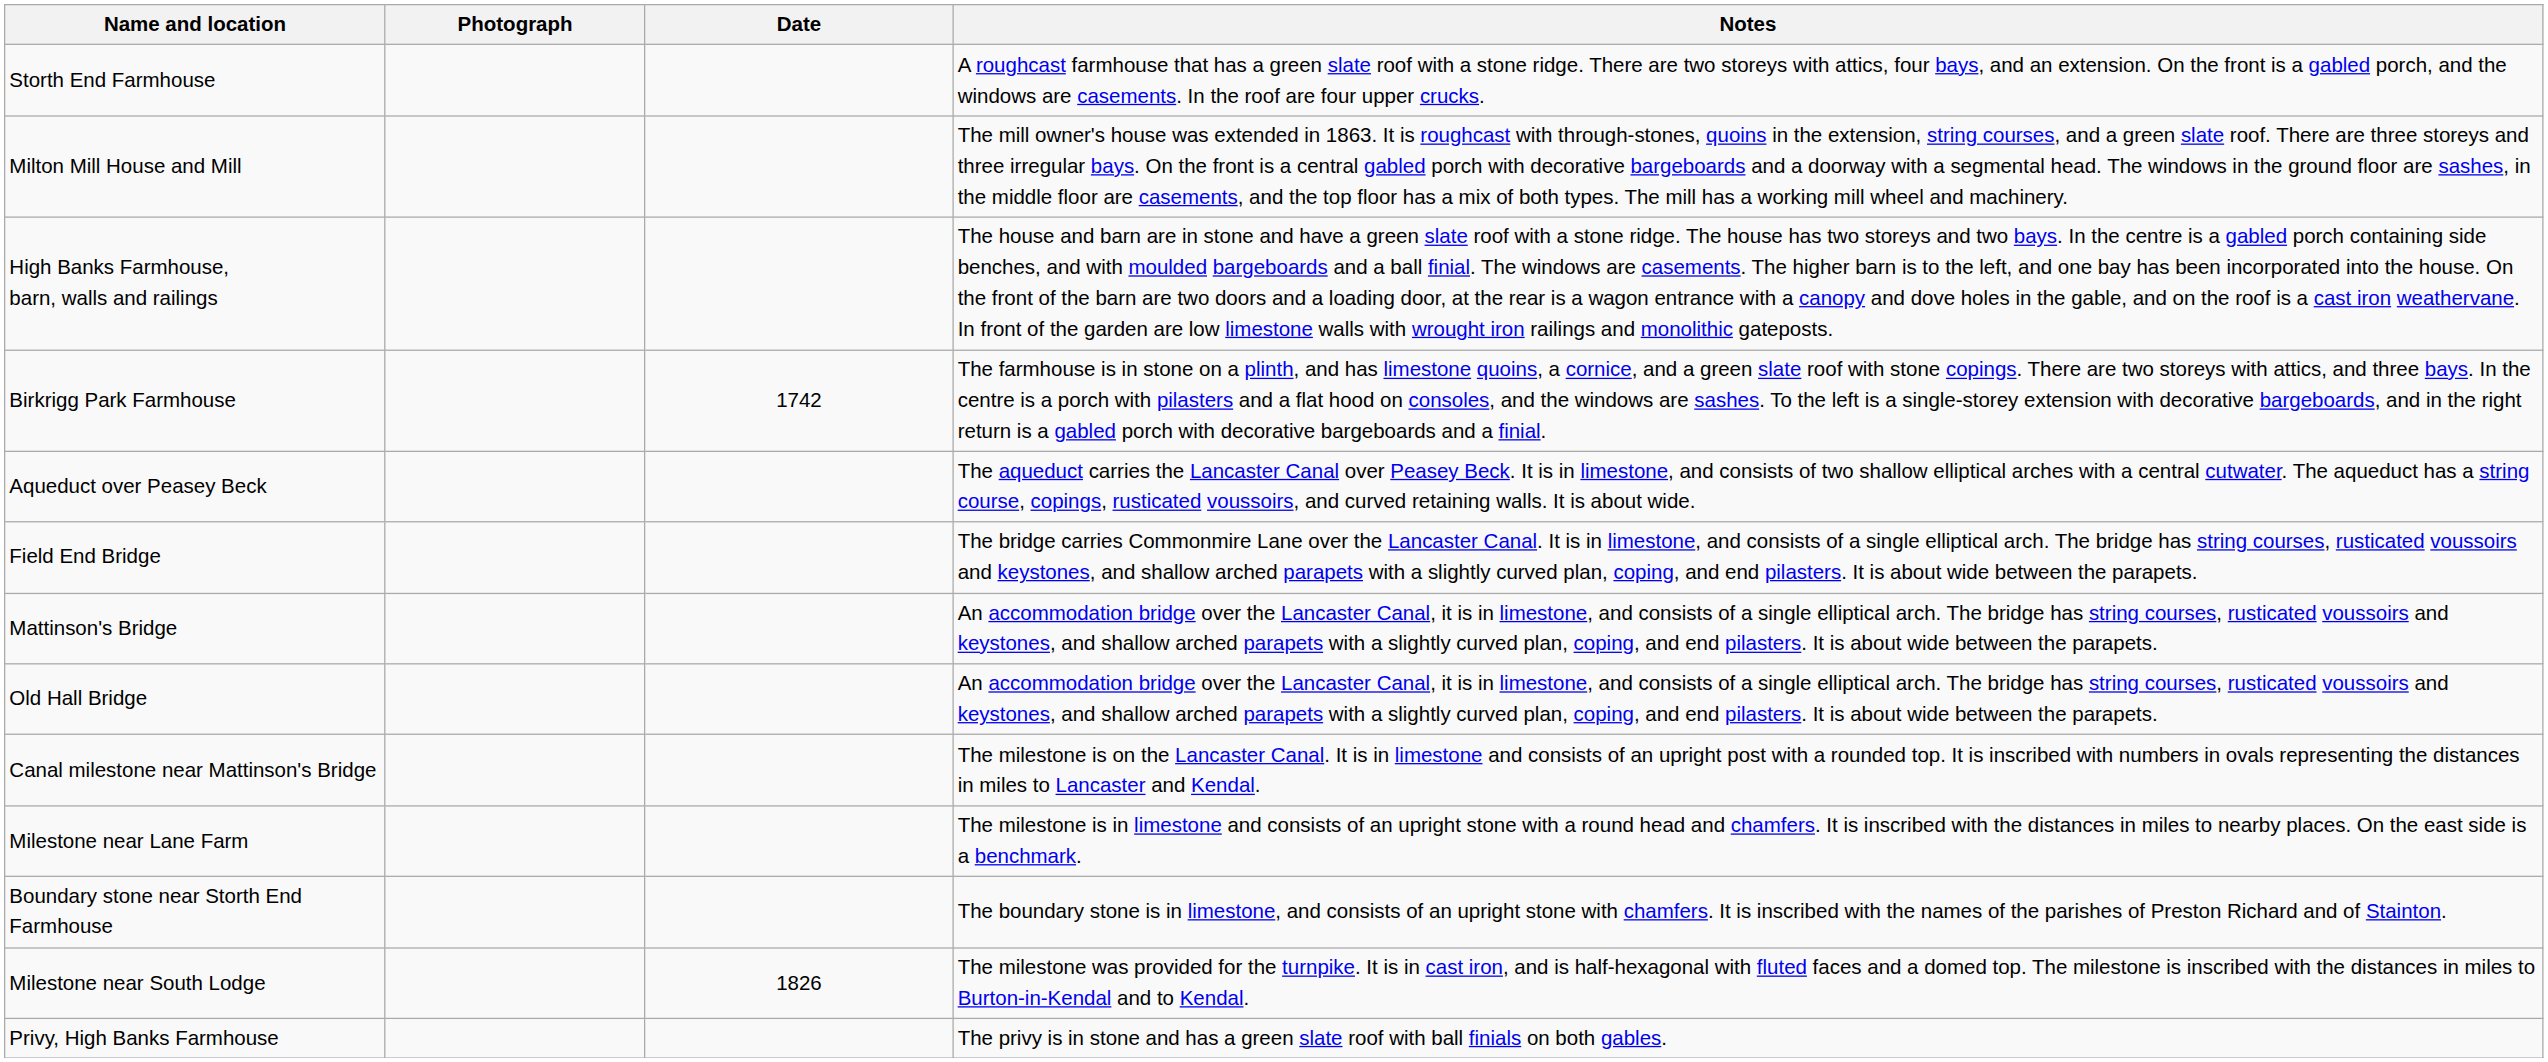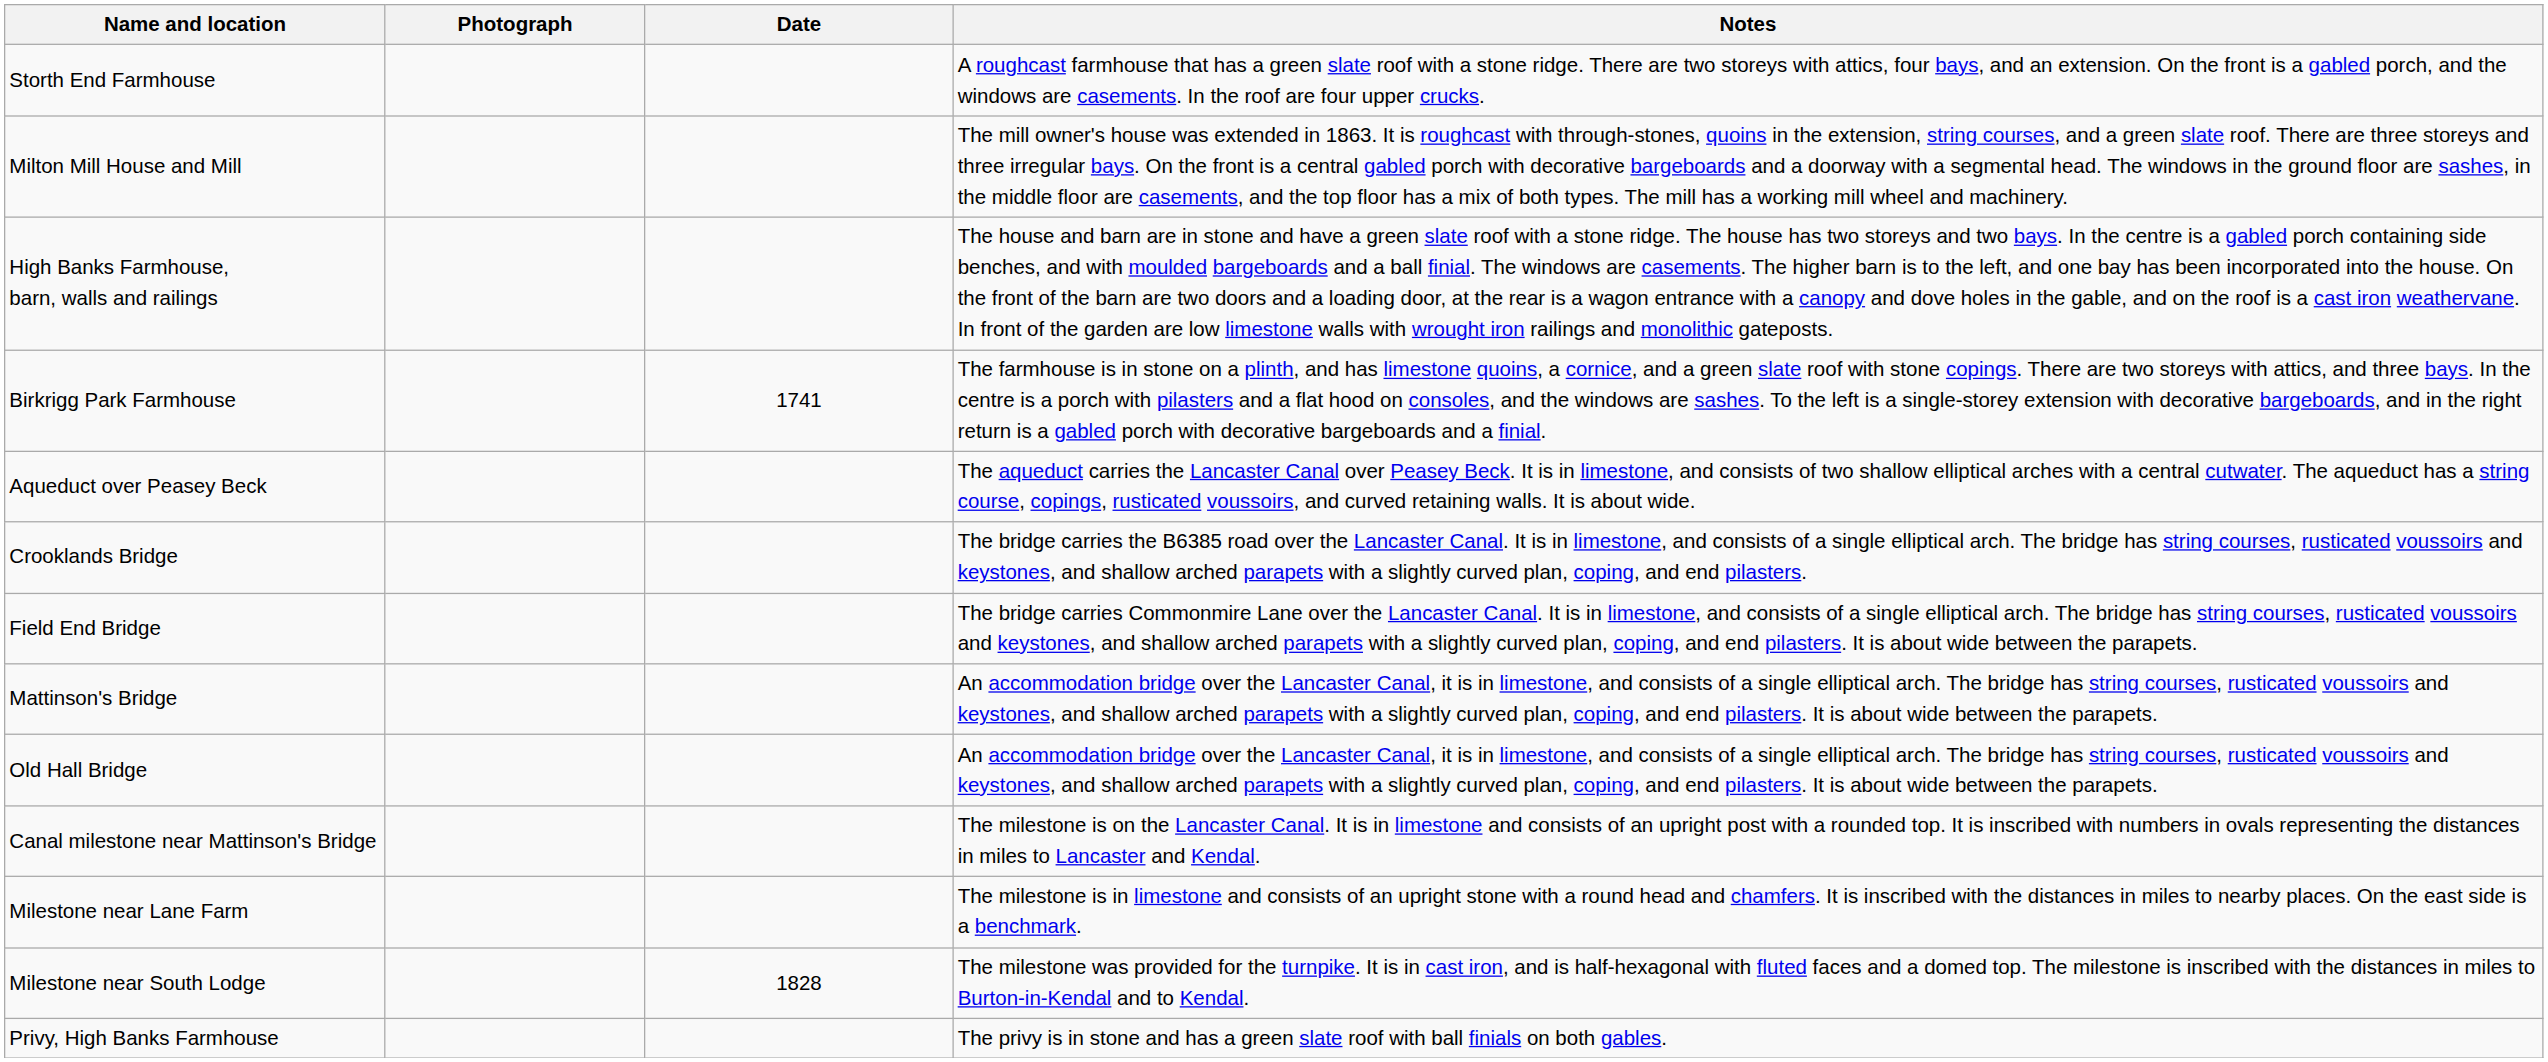Birkrigg Park Farmhouse | Date: 1742 -> 1741
+ row: Crooklands Bridge | The bridge carries the B6385 road over the Lancaster Canal. It is in limestone, and consists of a single elliptical arch. The bridge has string courses, rusticated voussoirs and keystones, and shallow arched parapets with a slightly curved plan, coping, and end pilasters.
- row: Boundary stone near Storth End Farmhouse | The boundary stone is in limestone, and consists of an upright stone with chamfers. It is inscribed with the names of the parishes of Preston Richard and of Stainton.
Milestone near South Lodge | Date: 1826 -> 1828
